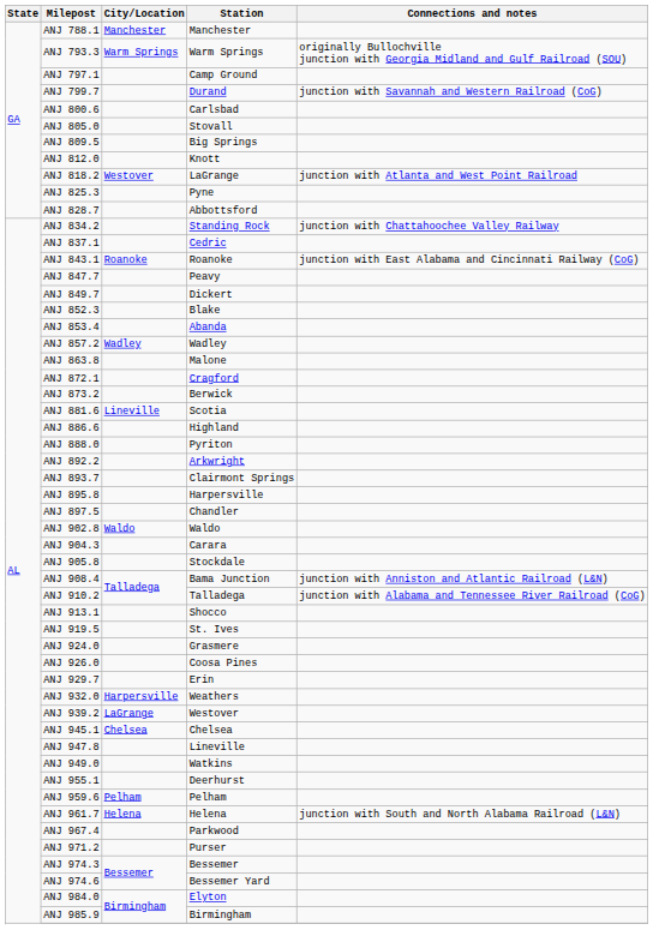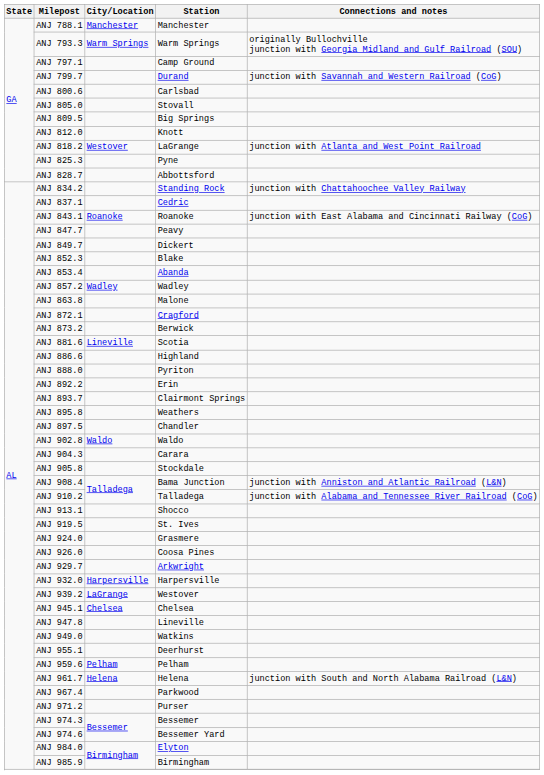ANJ 892.2 | Station: Arkwright -> Erin
ANJ 895.8 | Station: Harpersville -> Weathers
ANJ 929.7 | Station: Erin -> Arkwright
ANJ 932.0 | Station: Weathers -> Harpersville
